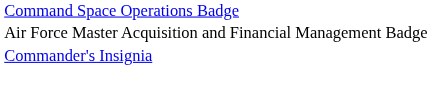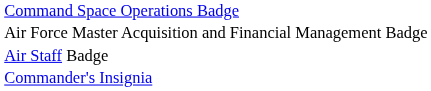+ row: Air Staff Badge
